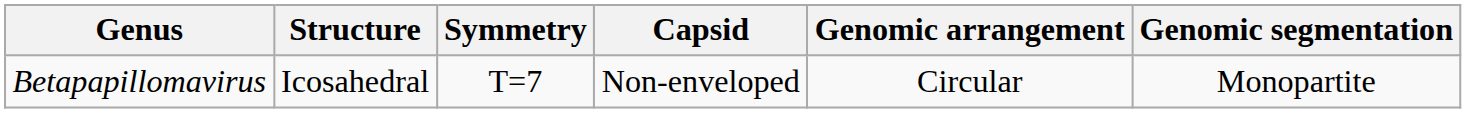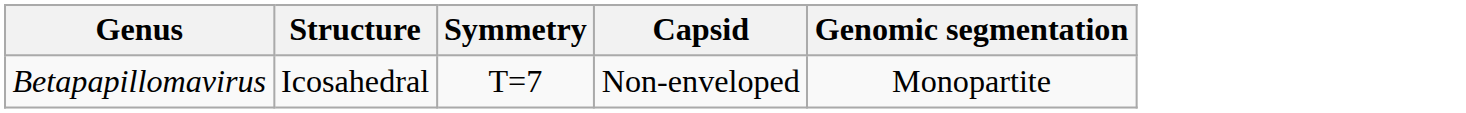- column: Genomic arrangement | Circular
